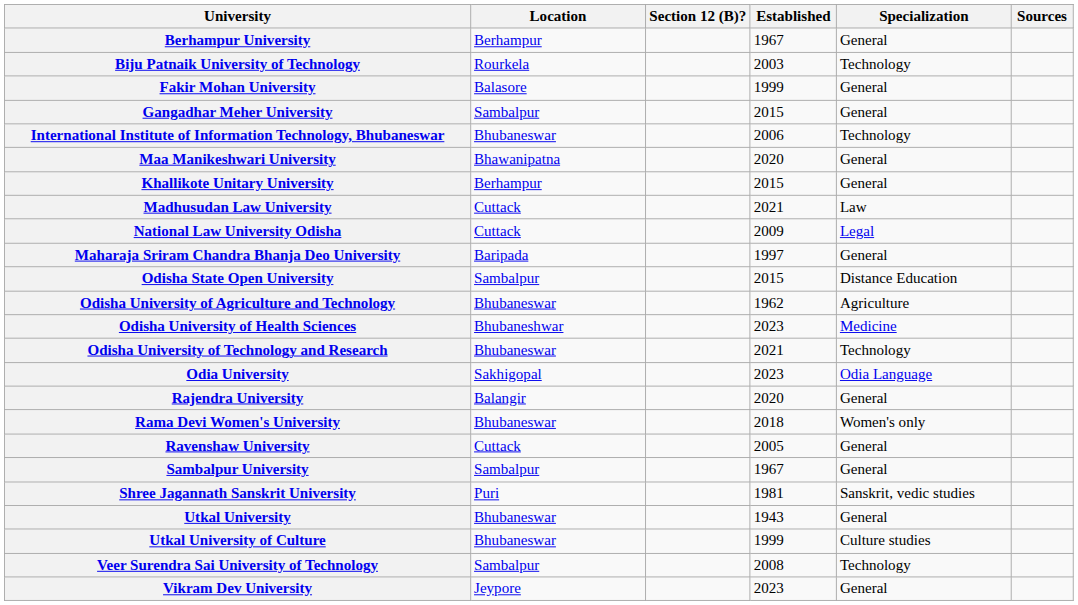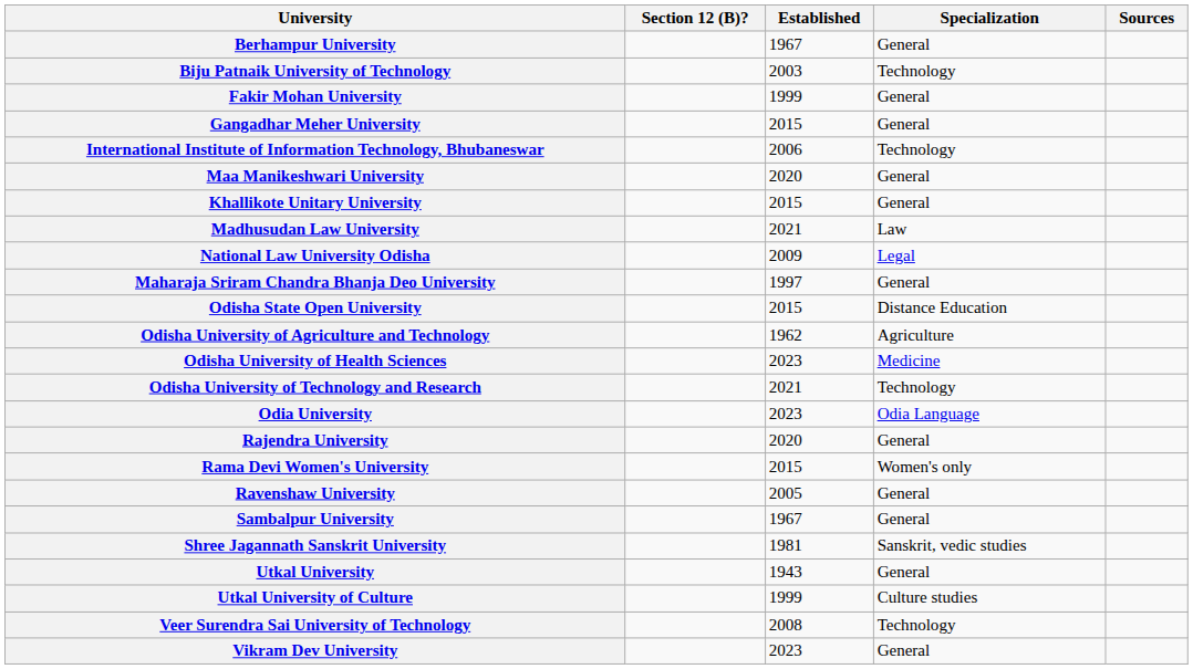- column: Location | Berhampur | Rourkela | Balasore | Sambalpur | Bhubaneswar | Bhawanipatna | Berhampur | Cuttack | Cuttack | Baripada | Sambalpur | Bhubaneswar | Bhubaneshwar | Bhubaneswar | Sakhigopal | Balangir | Bhubaneswar | Cuttack | Sambalpur | Puri | Bhubaneswar | Bhubaneswar | Sambalpur | Jeypore
Rama Devi Women's University | Established: 2018 -> 2015
